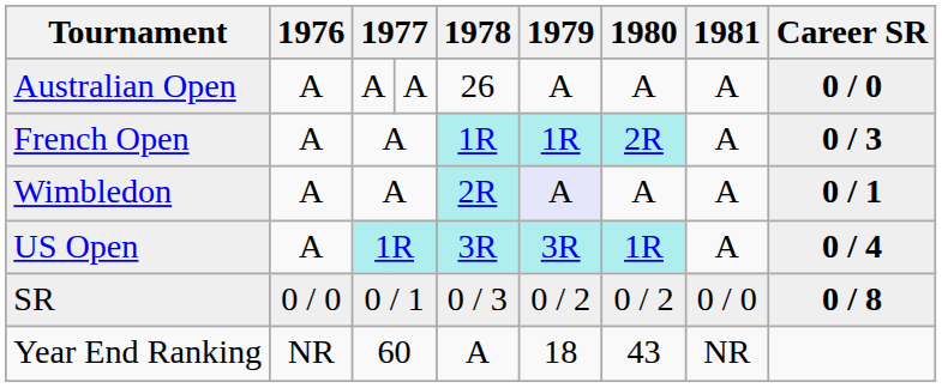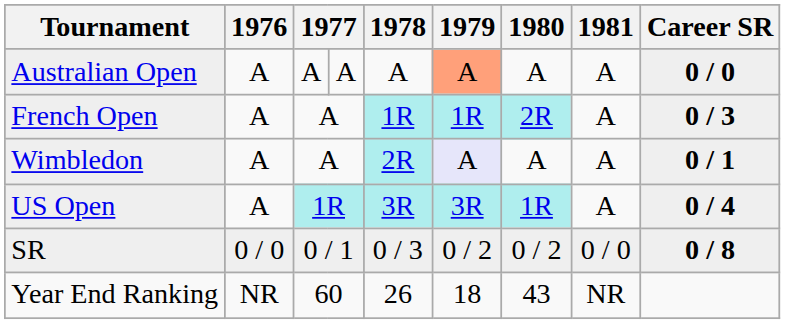Australian Open | 1978: 26 -> A
Australian Open | 1979: no background -> lightsalmon background
Year End Ranking | 1978: A -> 26
